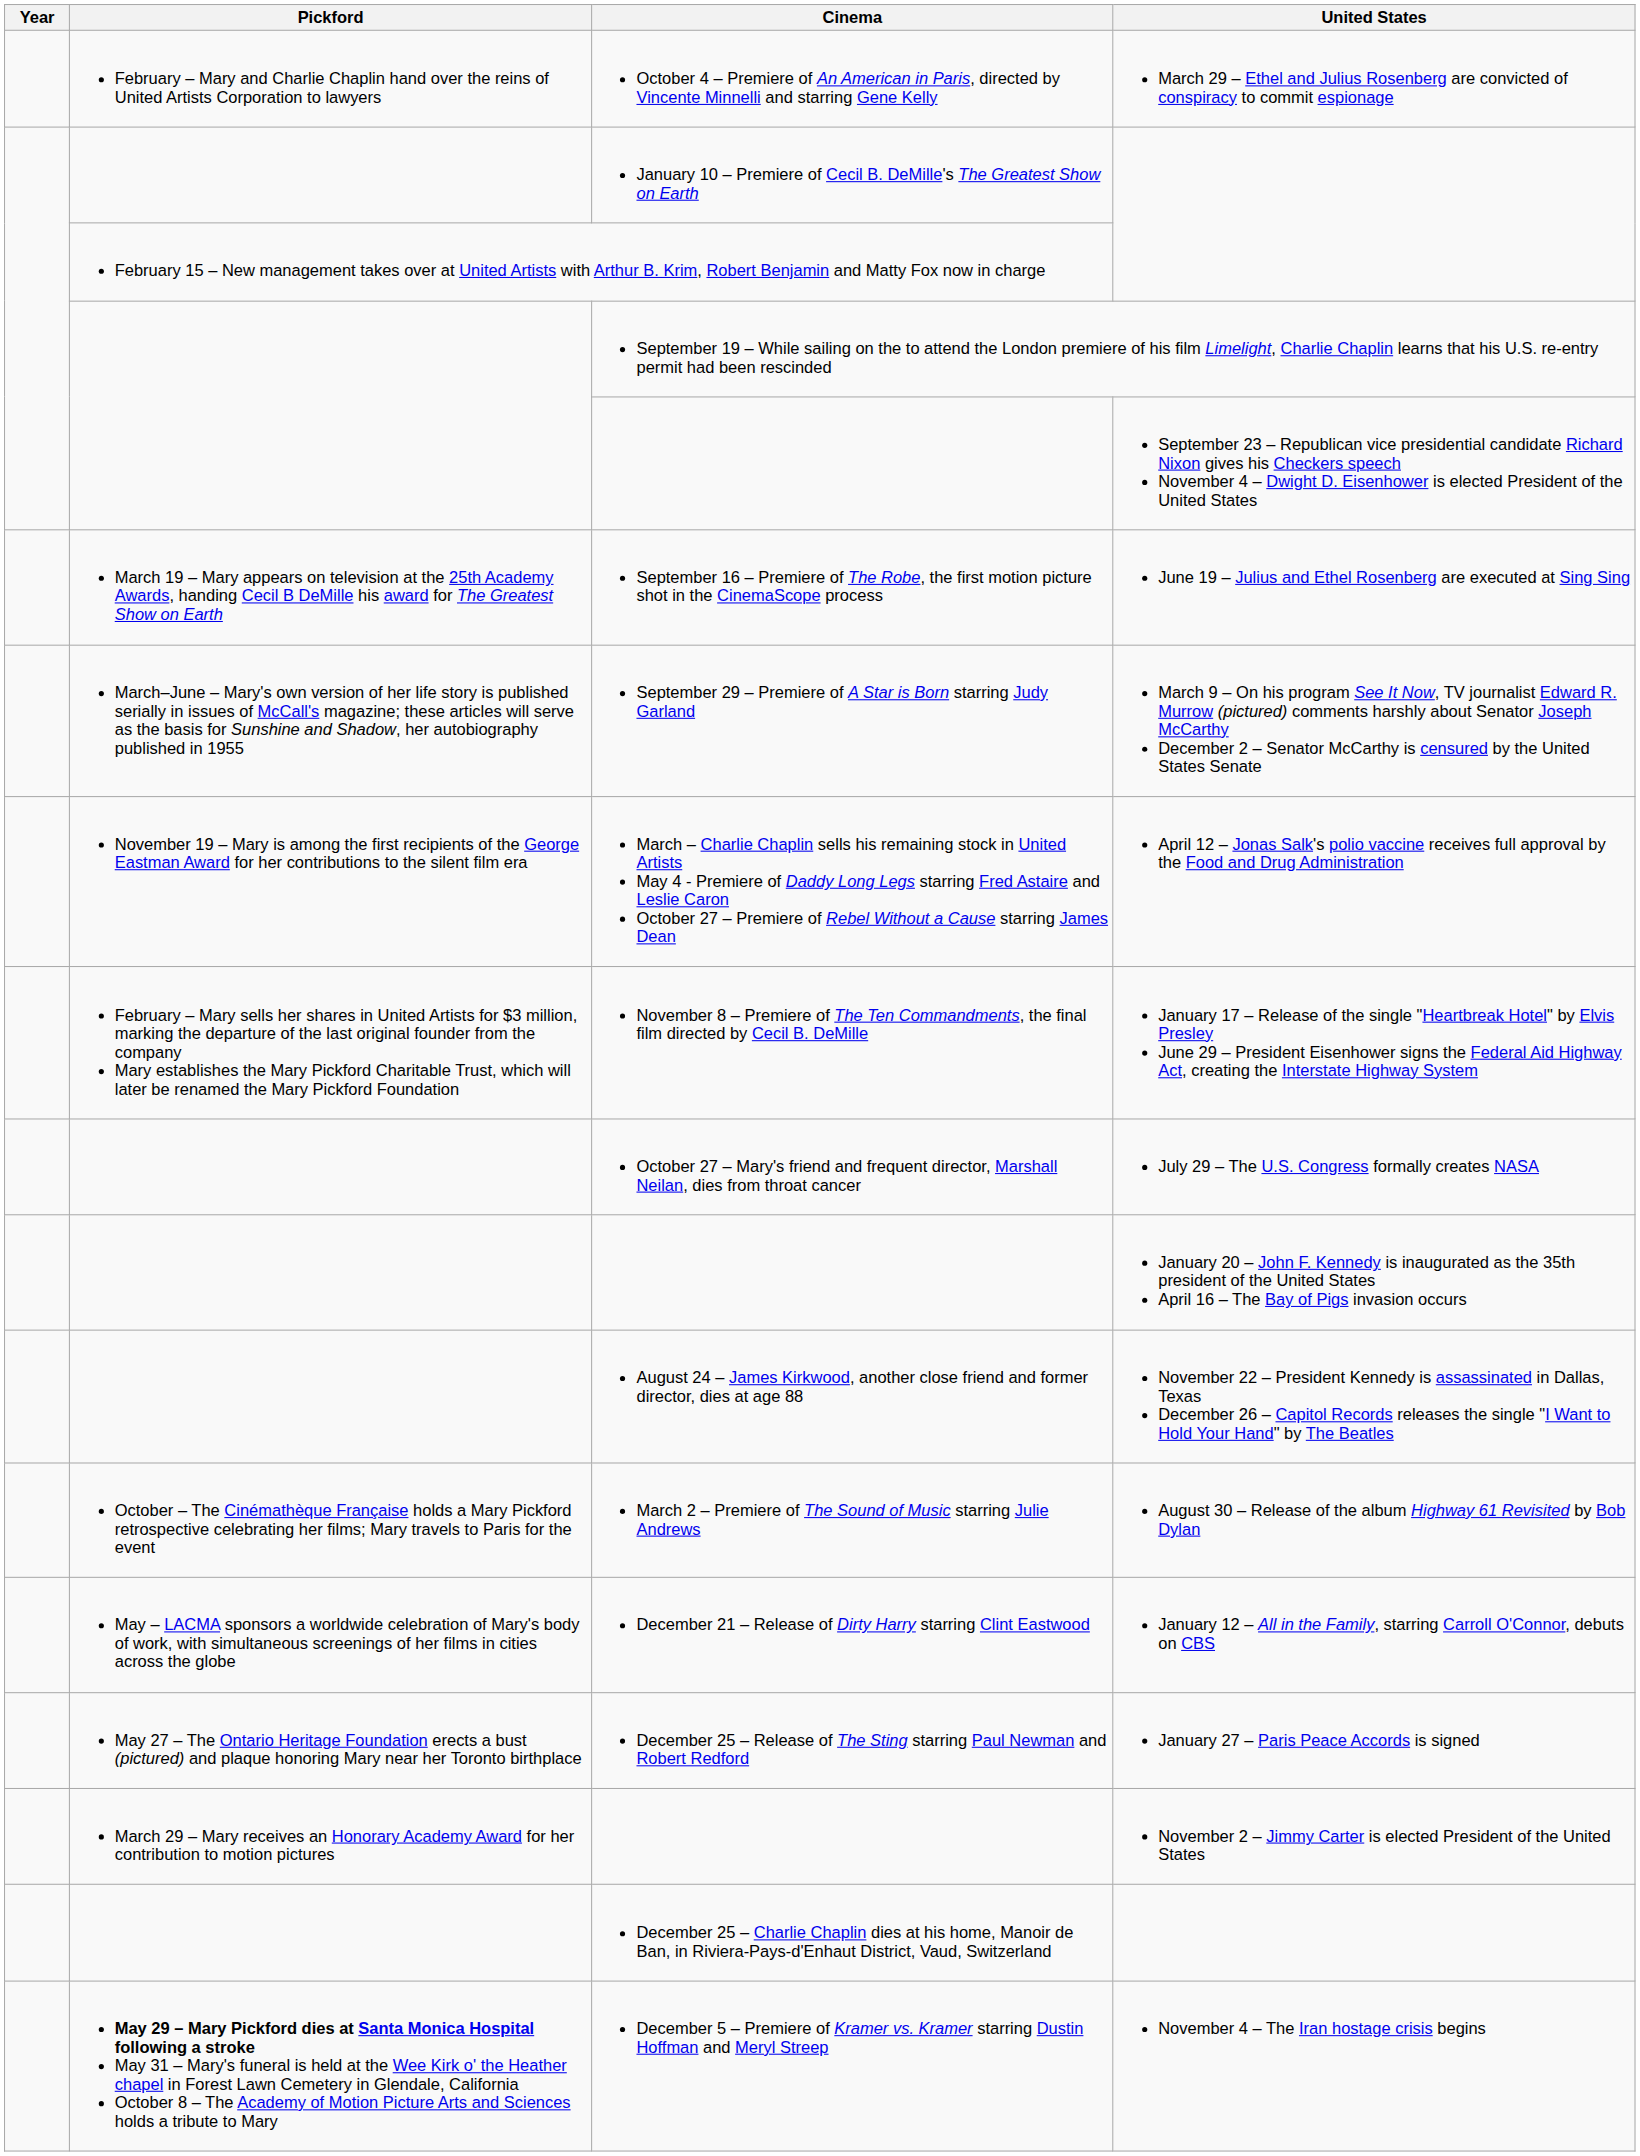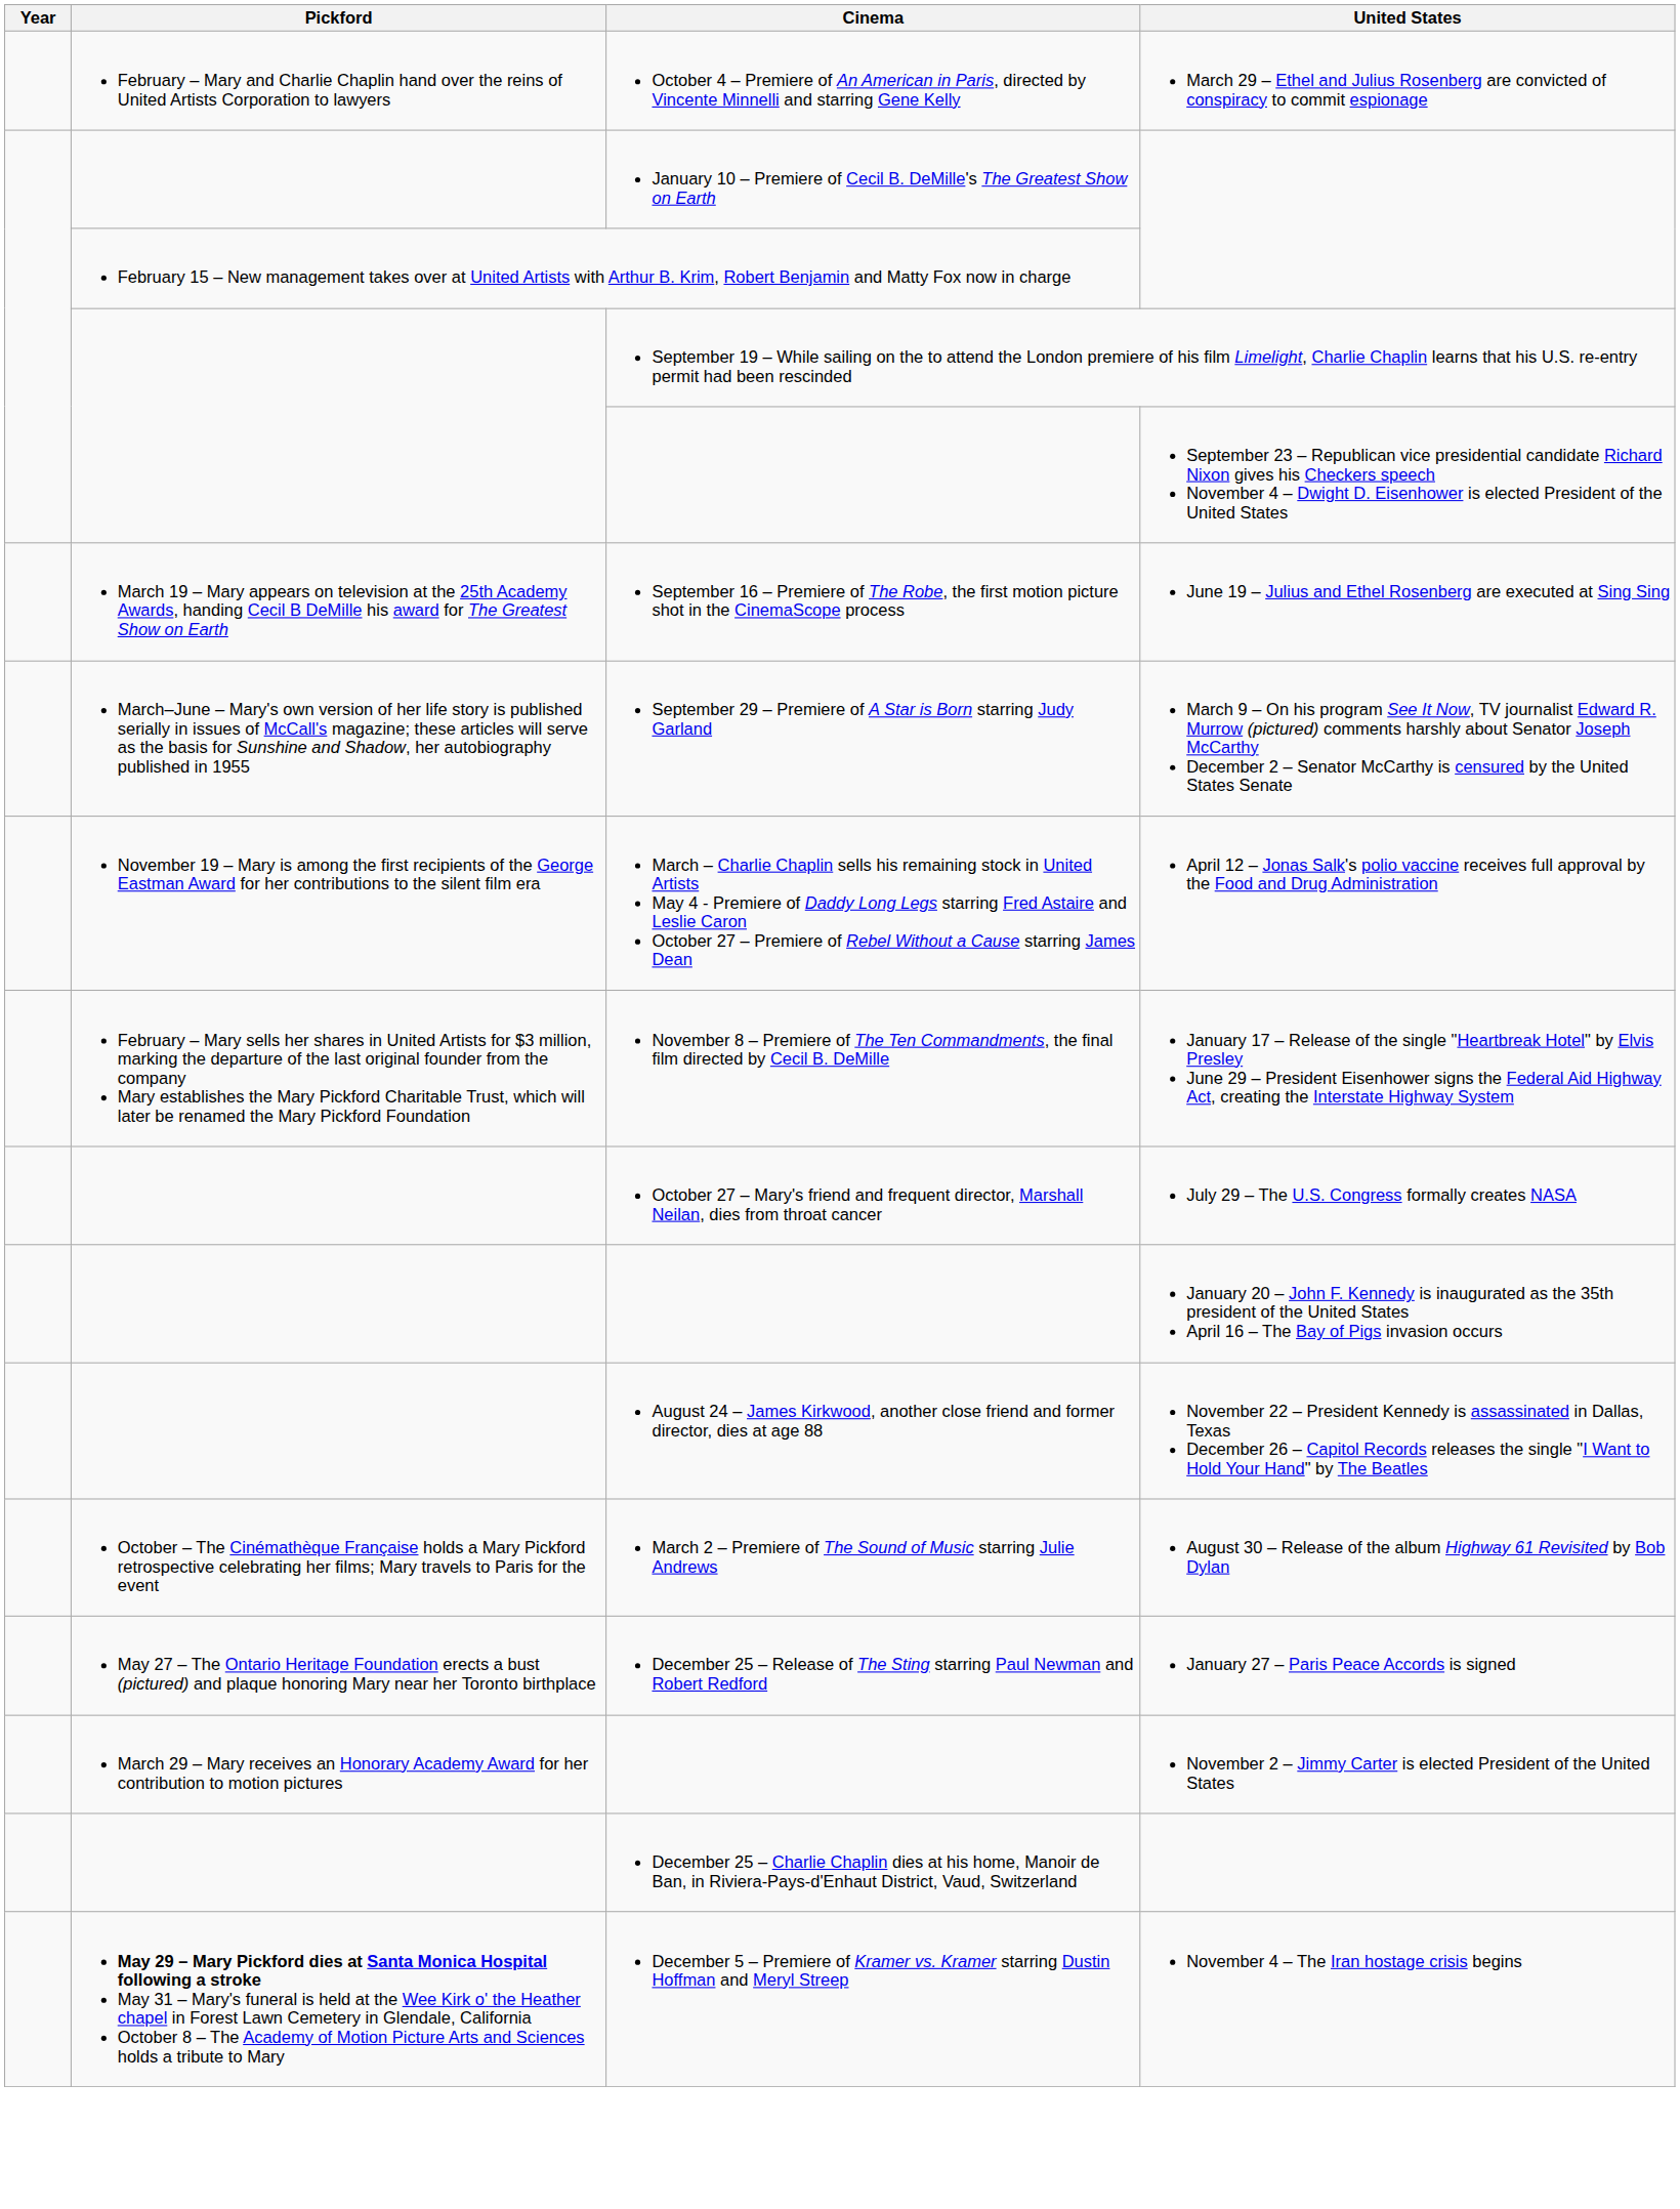- row: May – LACMA sponsors a worldwide celebration of Mary's body of work, with simultaneous screenings of her films in cities across the globe | December 21 – Release of Dirty Harry starring Clint Eastwood | January 12 – All in the Family, starring Carroll O'Connor, debuts on CBS
